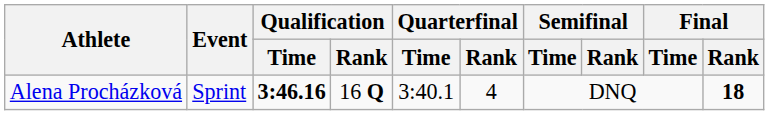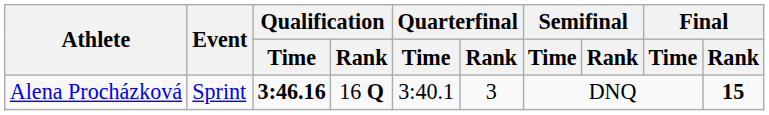Alena Procházková | Quarterfinal / Rank: 4 -> 3
Alena Procházková | Final / Rank: 18 -> 15
